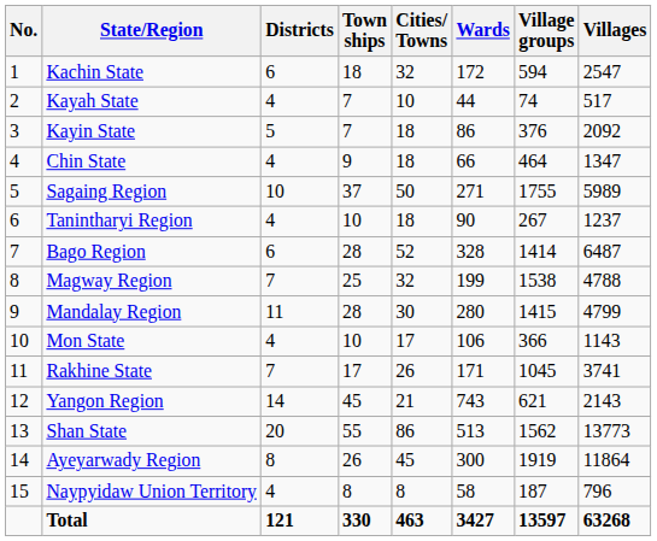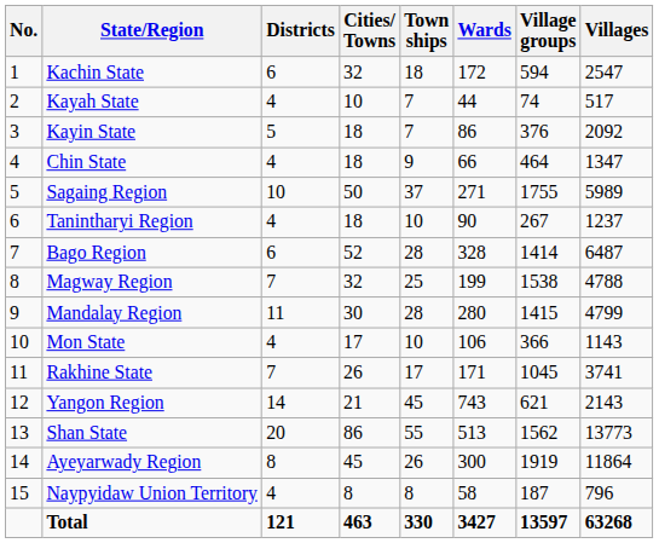columns swapped: Town ships <-> Cities/ Towns
